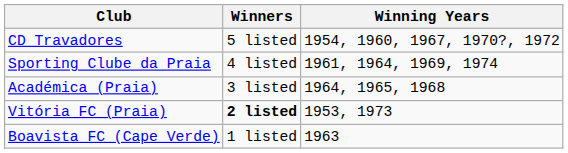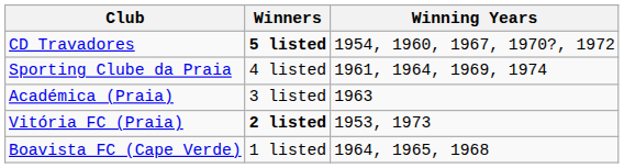CD Travadores | Winners: normal -> bold
Académica (Praia) | Winning Years: 1964, 1965, 1968 -> 1963
Boavista FC (Cape Verde) | Winning Years: 1963 -> 1964, 1965, 1968
